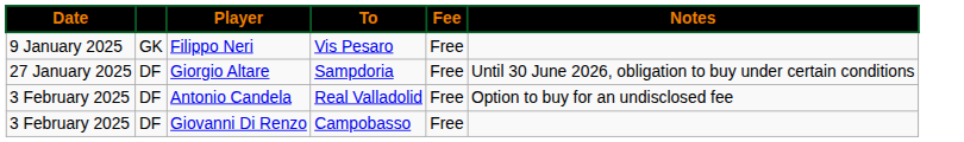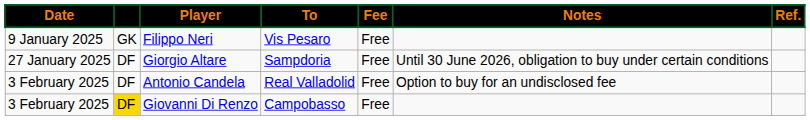+ column: Ref.
Giovanni Di Renzo | column 2: no background -> gold background
